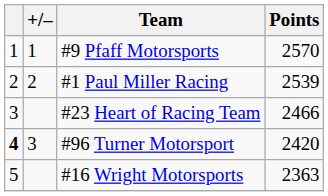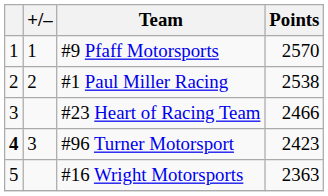#1 Paul Miller Racing | Points: 2539 -> 2538
#96 Turner Motorsport | Points: 2420 -> 2423
